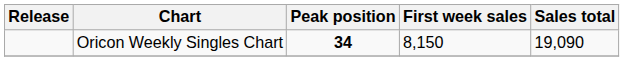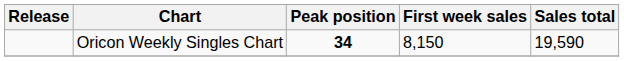Oricon Weekly Singles Chart | Sales total: 19,090 -> 19,590
